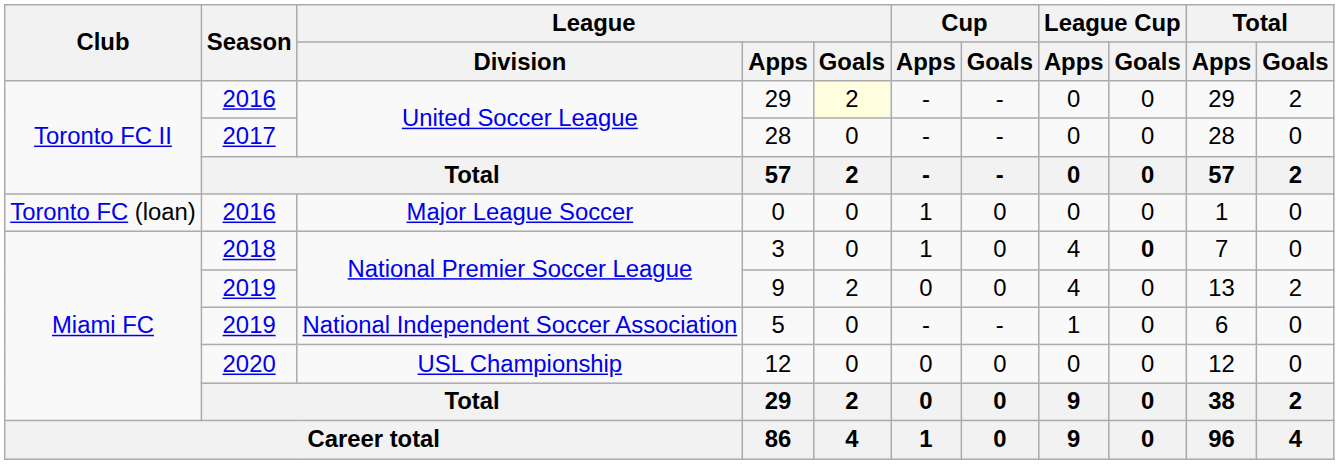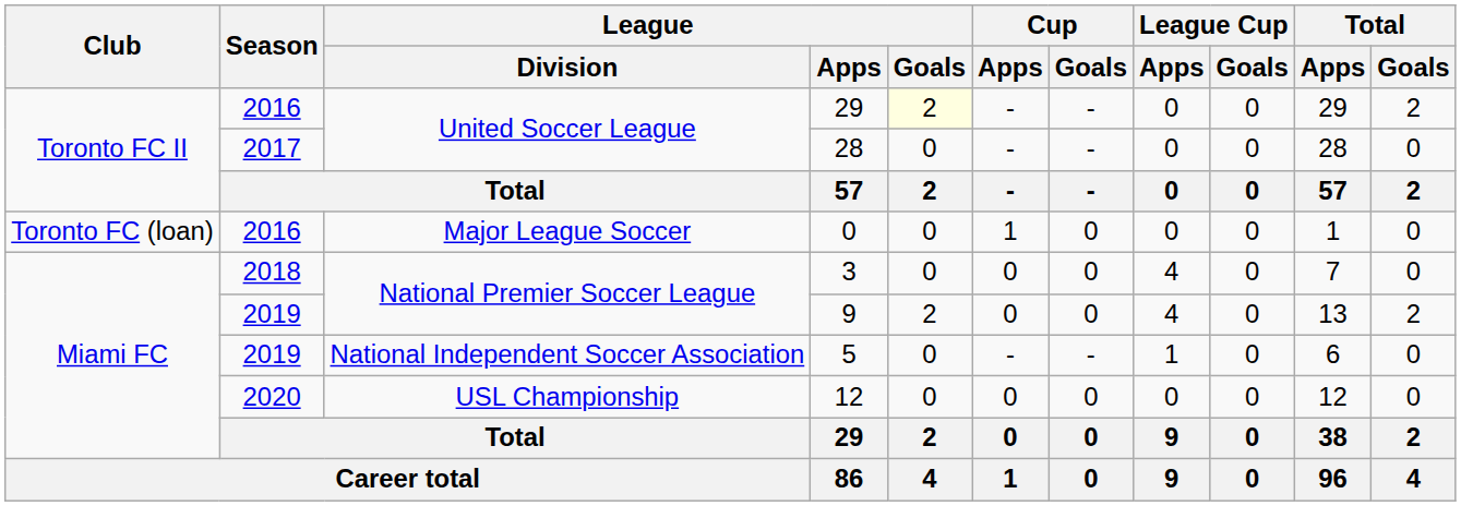3 | Cup / Apps: 1 -> 0
3 | League Cup / Goals: bold -> normal
